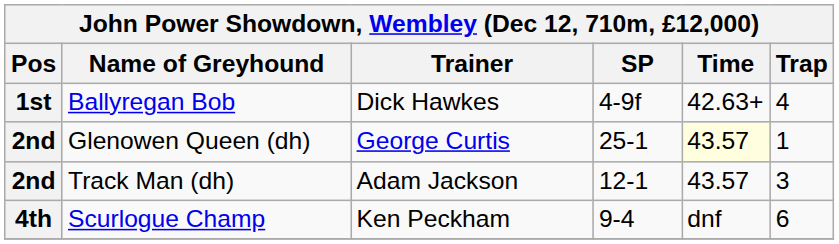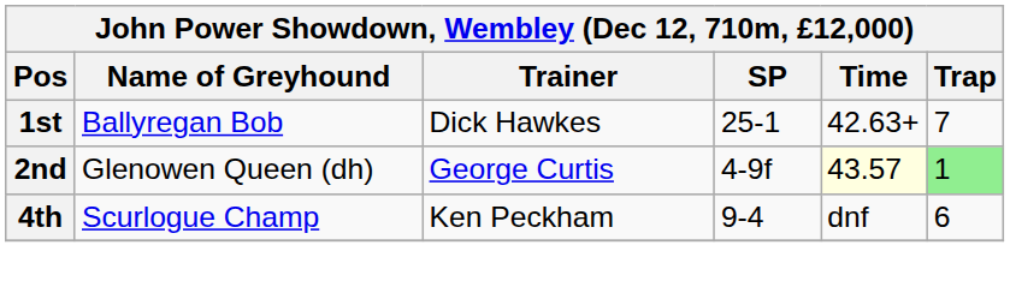Ballyregan Bob | SP: 4-9f -> 25-1
Ballyregan Bob | Trap: 4 -> 7
Glenowen Queen (dh) | SP: 25-1 -> 4-9f
Glenowen Queen (dh) | Trap: no background -> lightgreen background
- row: 2nd | Track Man (dh) | Adam Jackson | 12-1 | 43.57 | 3
